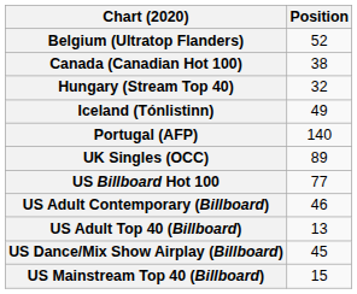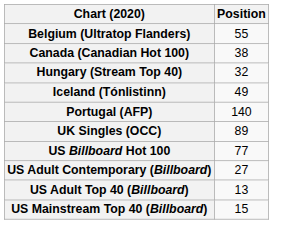Belgium (Ultratop Flanders) | Position: 52 -> 55
US Adult Contemporary (Billboard) | Position: 46 -> 27
- row: US Dance/Mix Show Airplay (Billboard) | 45
